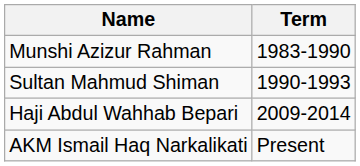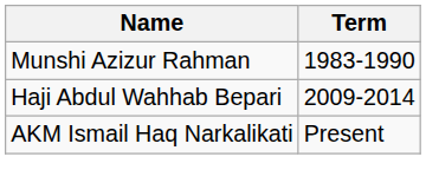- row: Sultan Mahmud Shiman | 1990-1993
